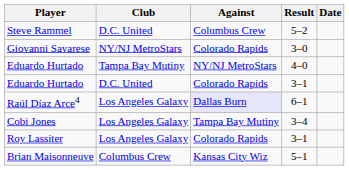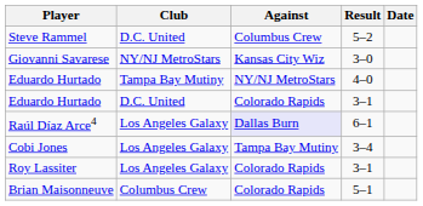Giovanni Savarese | Against: Colorado Rapids -> Kansas City Wiz
Brian Maisonneuve | Against: Kansas City Wiz -> Colorado Rapids
